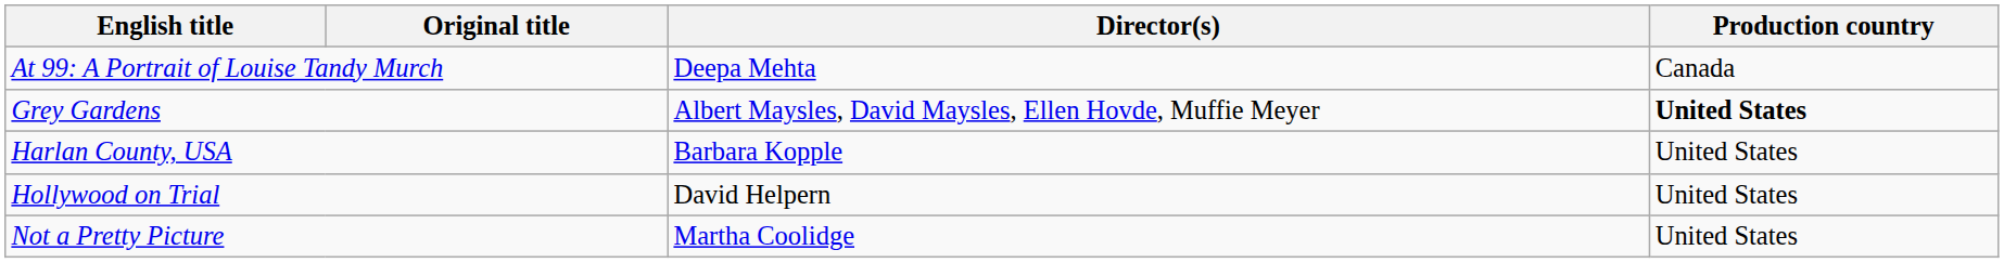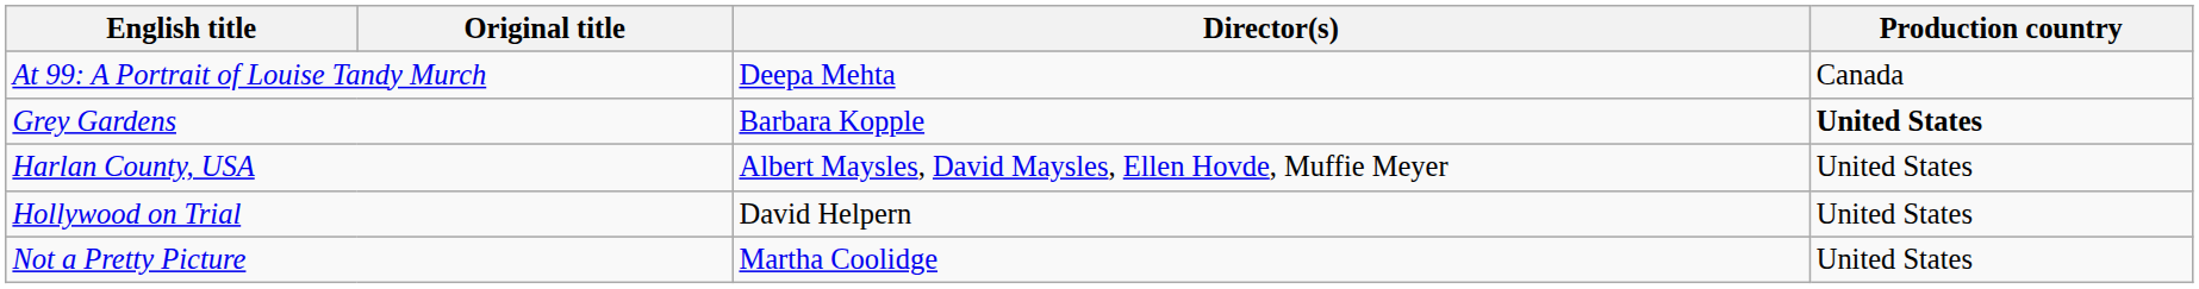Grey Gardens | Director(s): Albert Maysles, David Maysles, Ellen Hovde, Muffie Meyer -> Barbara Kopple
Harlan County, USA | Director(s): Barbara Kopple -> Albert Maysles, David Maysles, Ellen Hovde, Muffie Meyer
